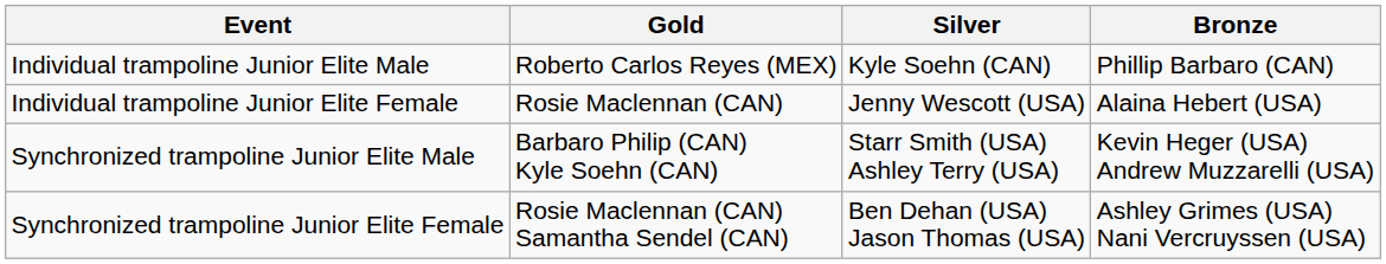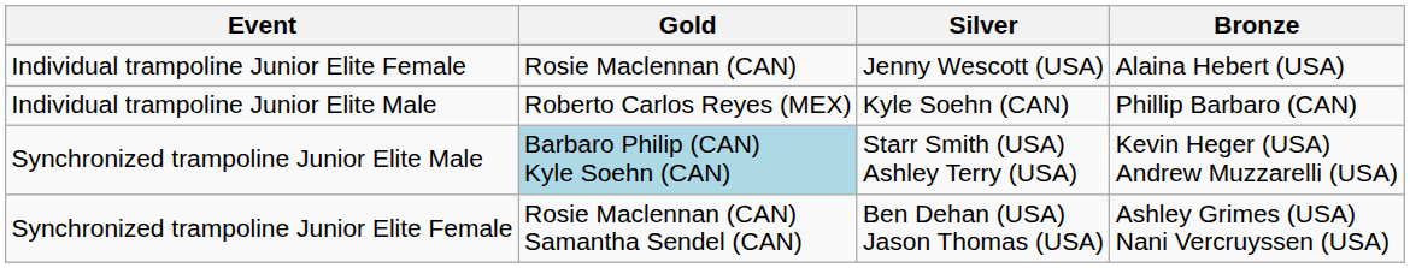rows swapped: Individual trampoline Junior Elite Male <-> Individual trampoline Junior Elite Female
Synchronized trampoline Junior Elite Male | Gold: no background -> lightblue background
